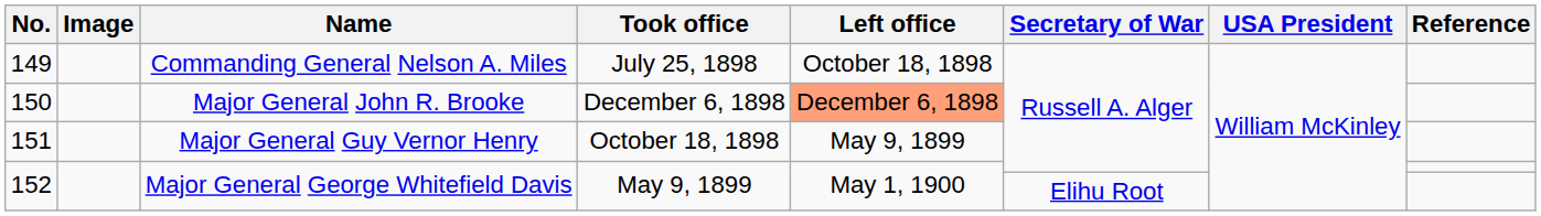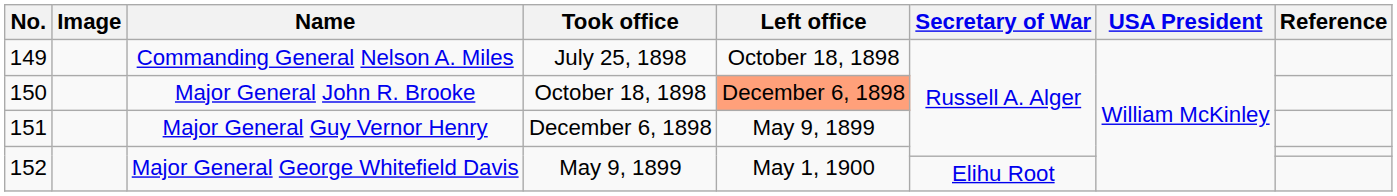150 | Took office: December 6, 1898 -> October 18, 1898
151 | Took office: October 18, 1898 -> December 6, 1898
